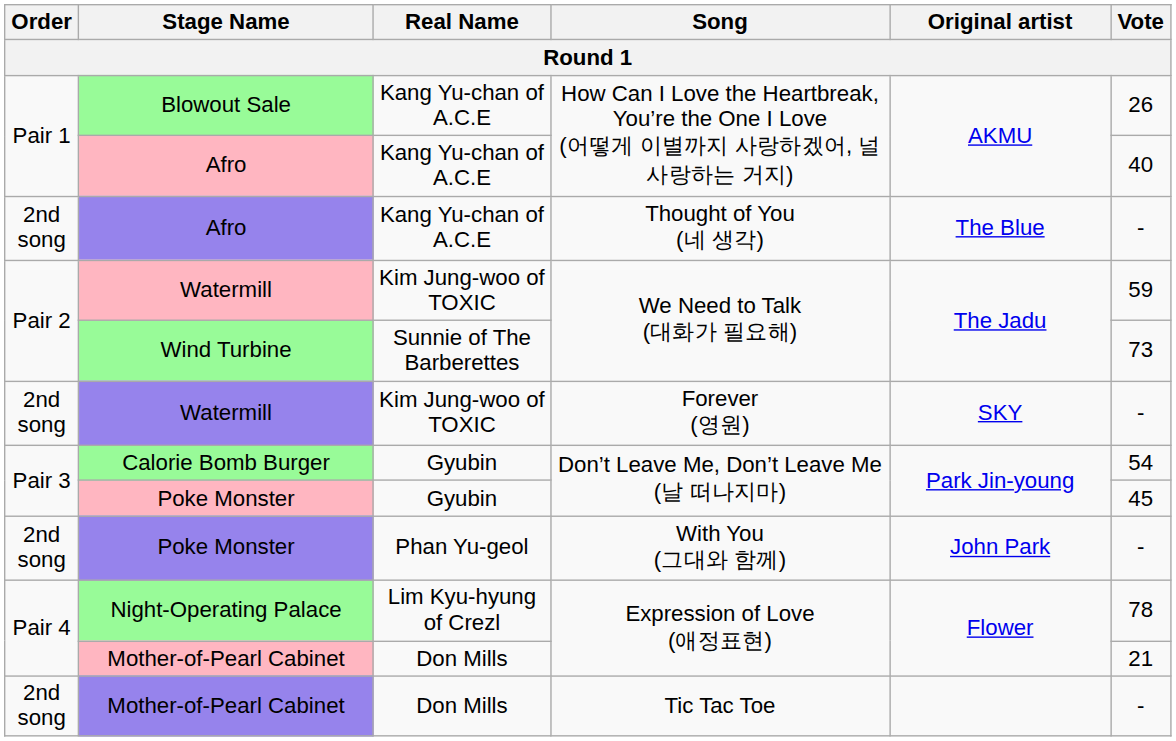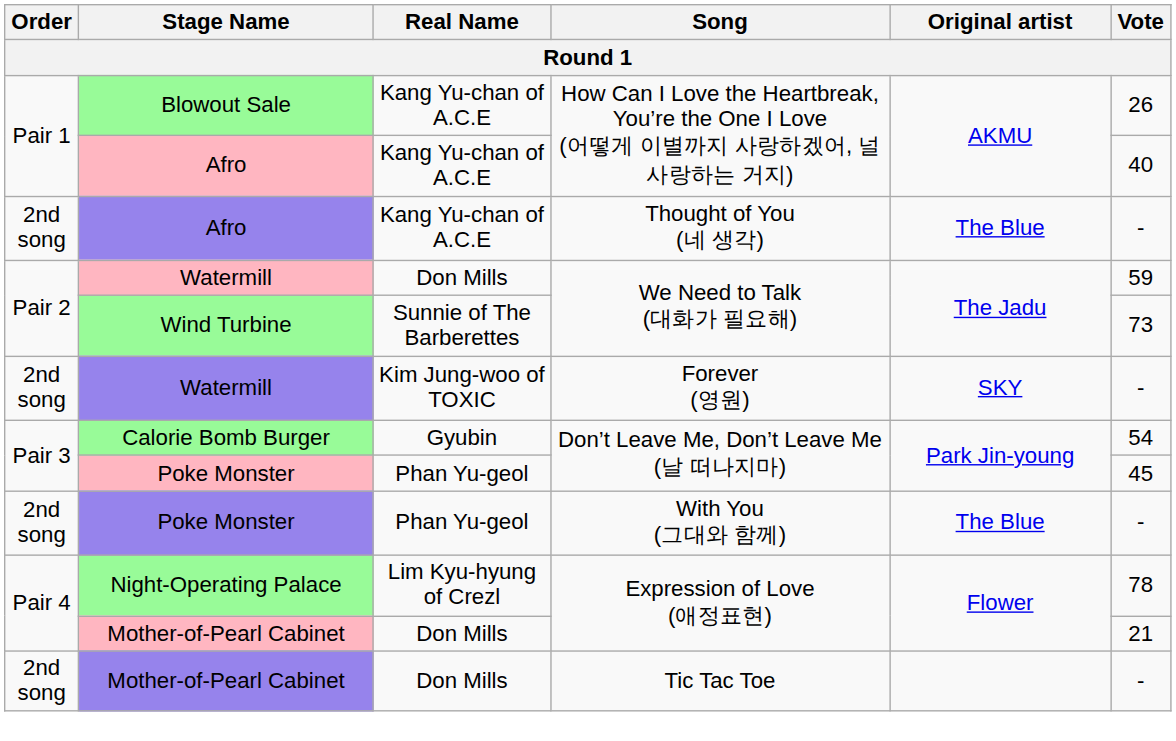Watermill / We Need to Talk (대화가 필요해) | Real Name: Kim Jung-woo of TOXIC -> Don Mills
Poke Monster / Don’t Leave Me, Don’t Leave Me (날 떠나지마) | Real Name: Gyubin -> Phan Yu-geol
Poke Monster / With You (그대와 함께) | Original artist: John Park -> The Blue
